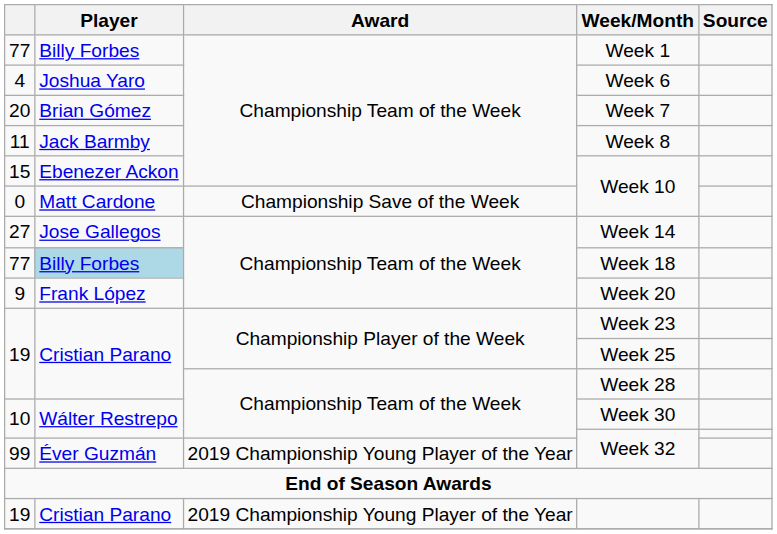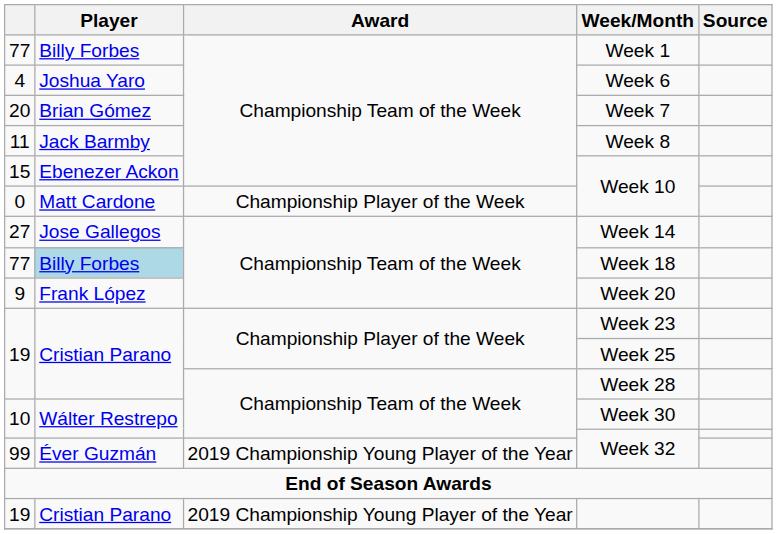0 / Week 10 | Award: Championship Save of the Week -> Championship Player of the Week
